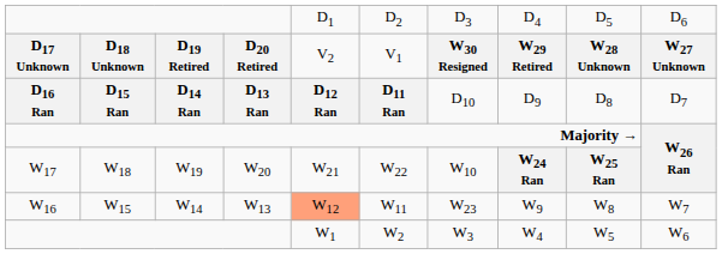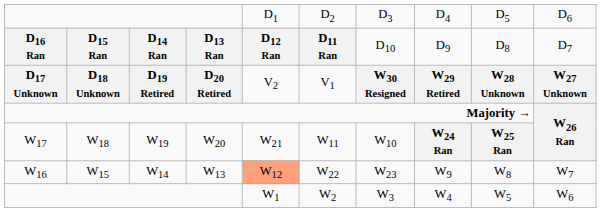rows swapped: D16 Ran <-> D17 Unknown
W17 | column 6: W22 -> W11
W16 | column 6: W11 -> W22
